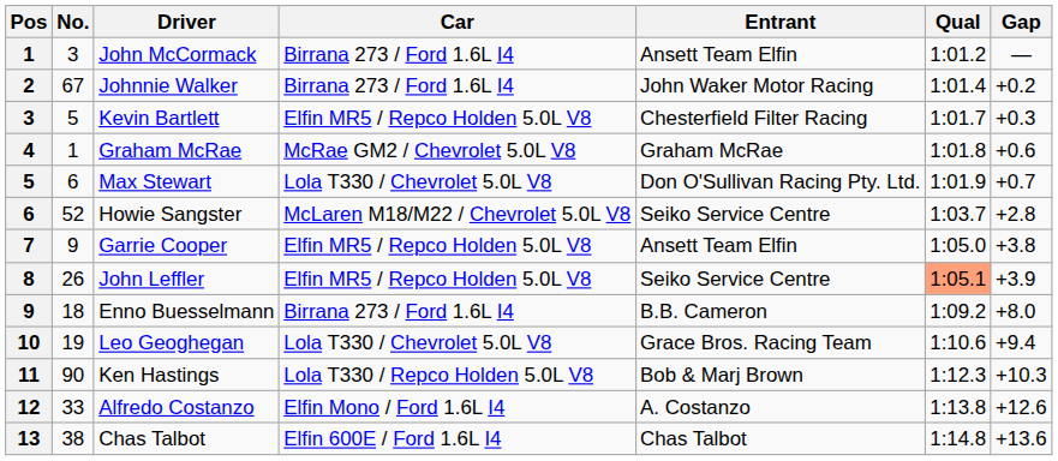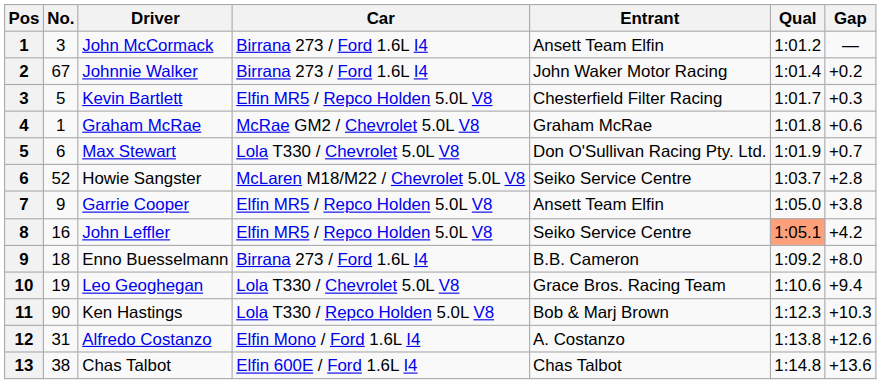John Leffler | No.: 26 -> 16
John Leffler | Gap: +3.9 -> +4.2
Alfredo Costanzo | No.: 33 -> 31
